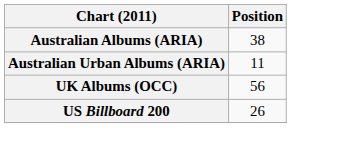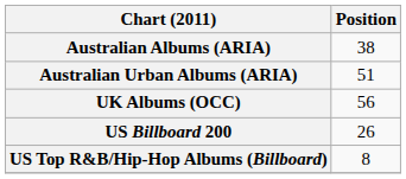Australian Urban Albums (ARIA) | Position: 11 -> 51
+ row: US Top R&B/Hip-Hop Albums (Billboard) | 8
